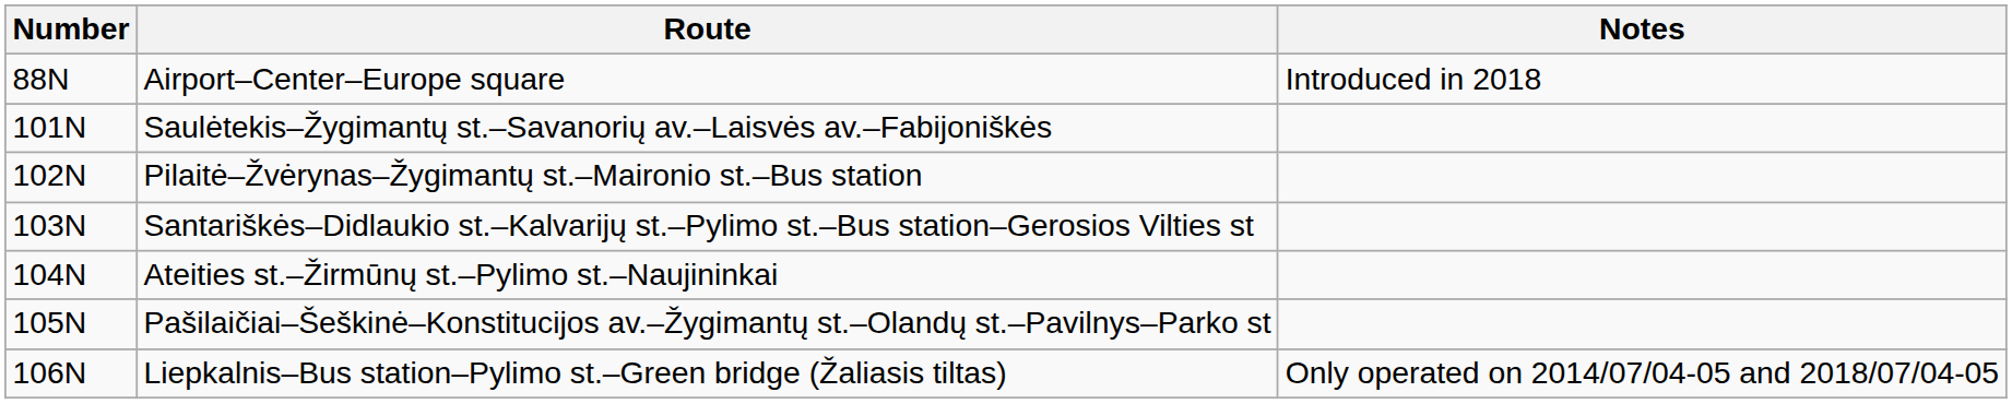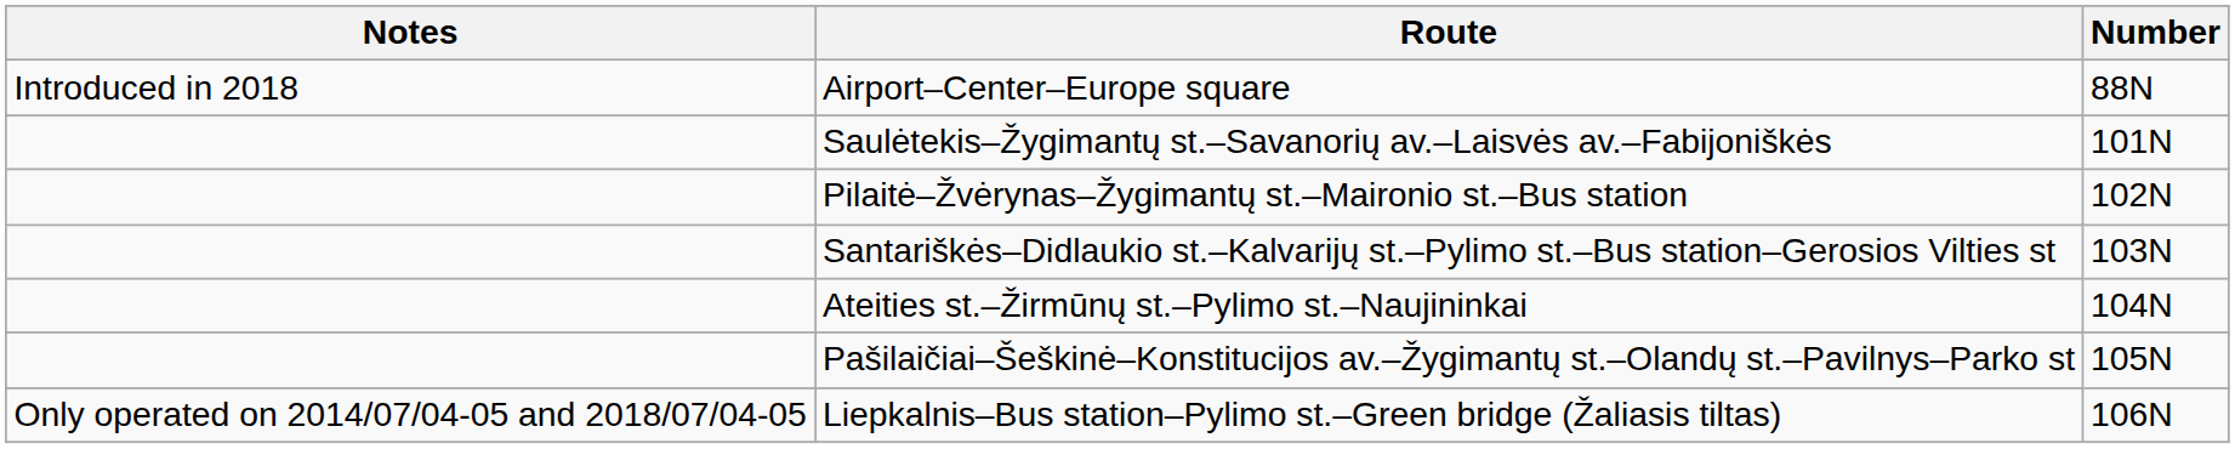columns swapped: Number <-> Notes
